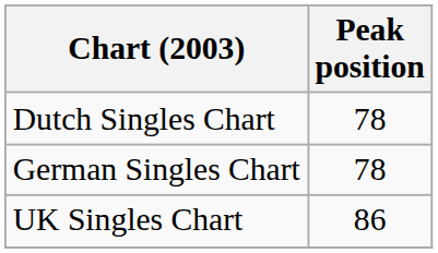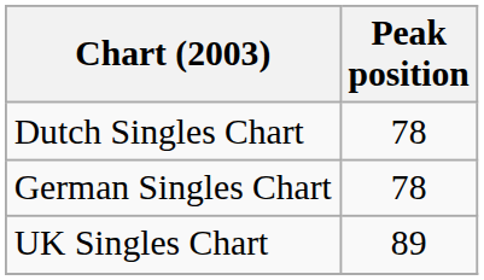UK Singles Chart | Peak position: 86 -> 89
